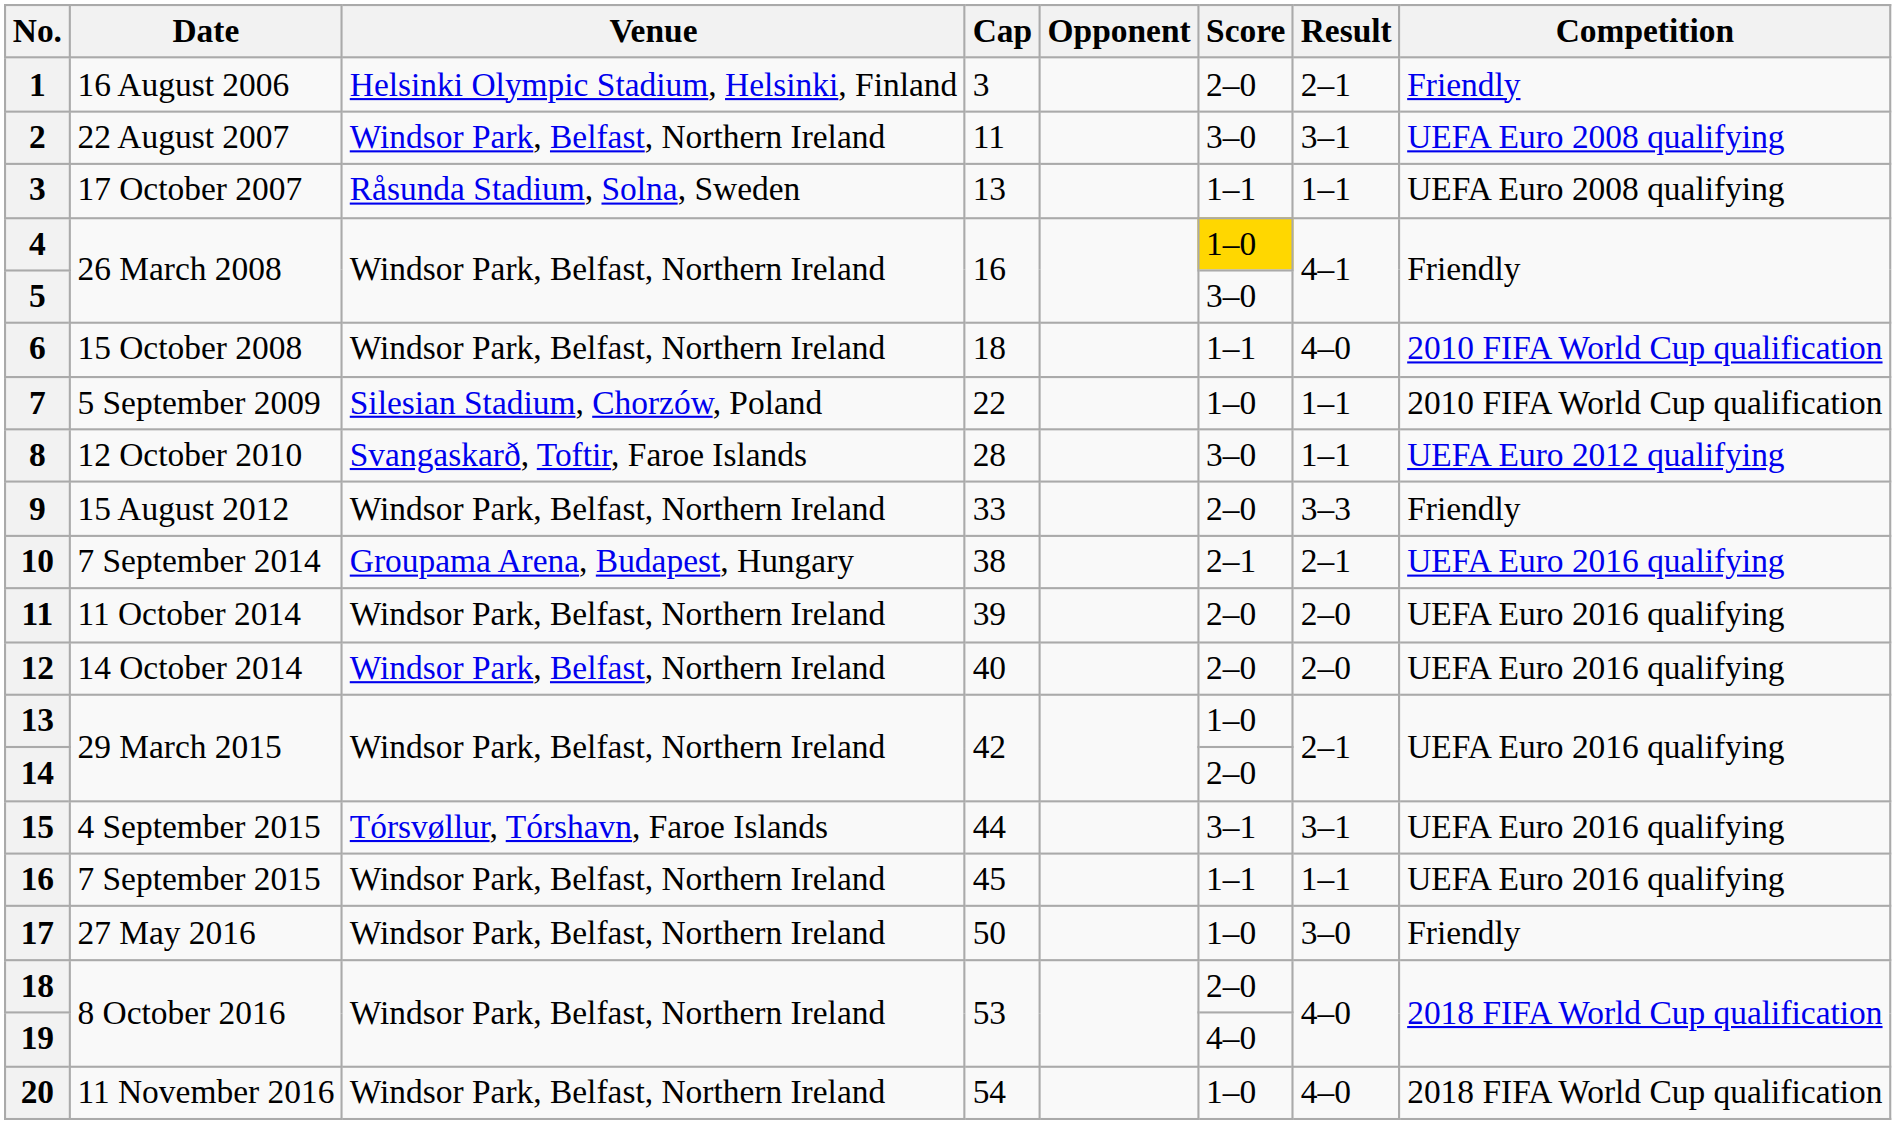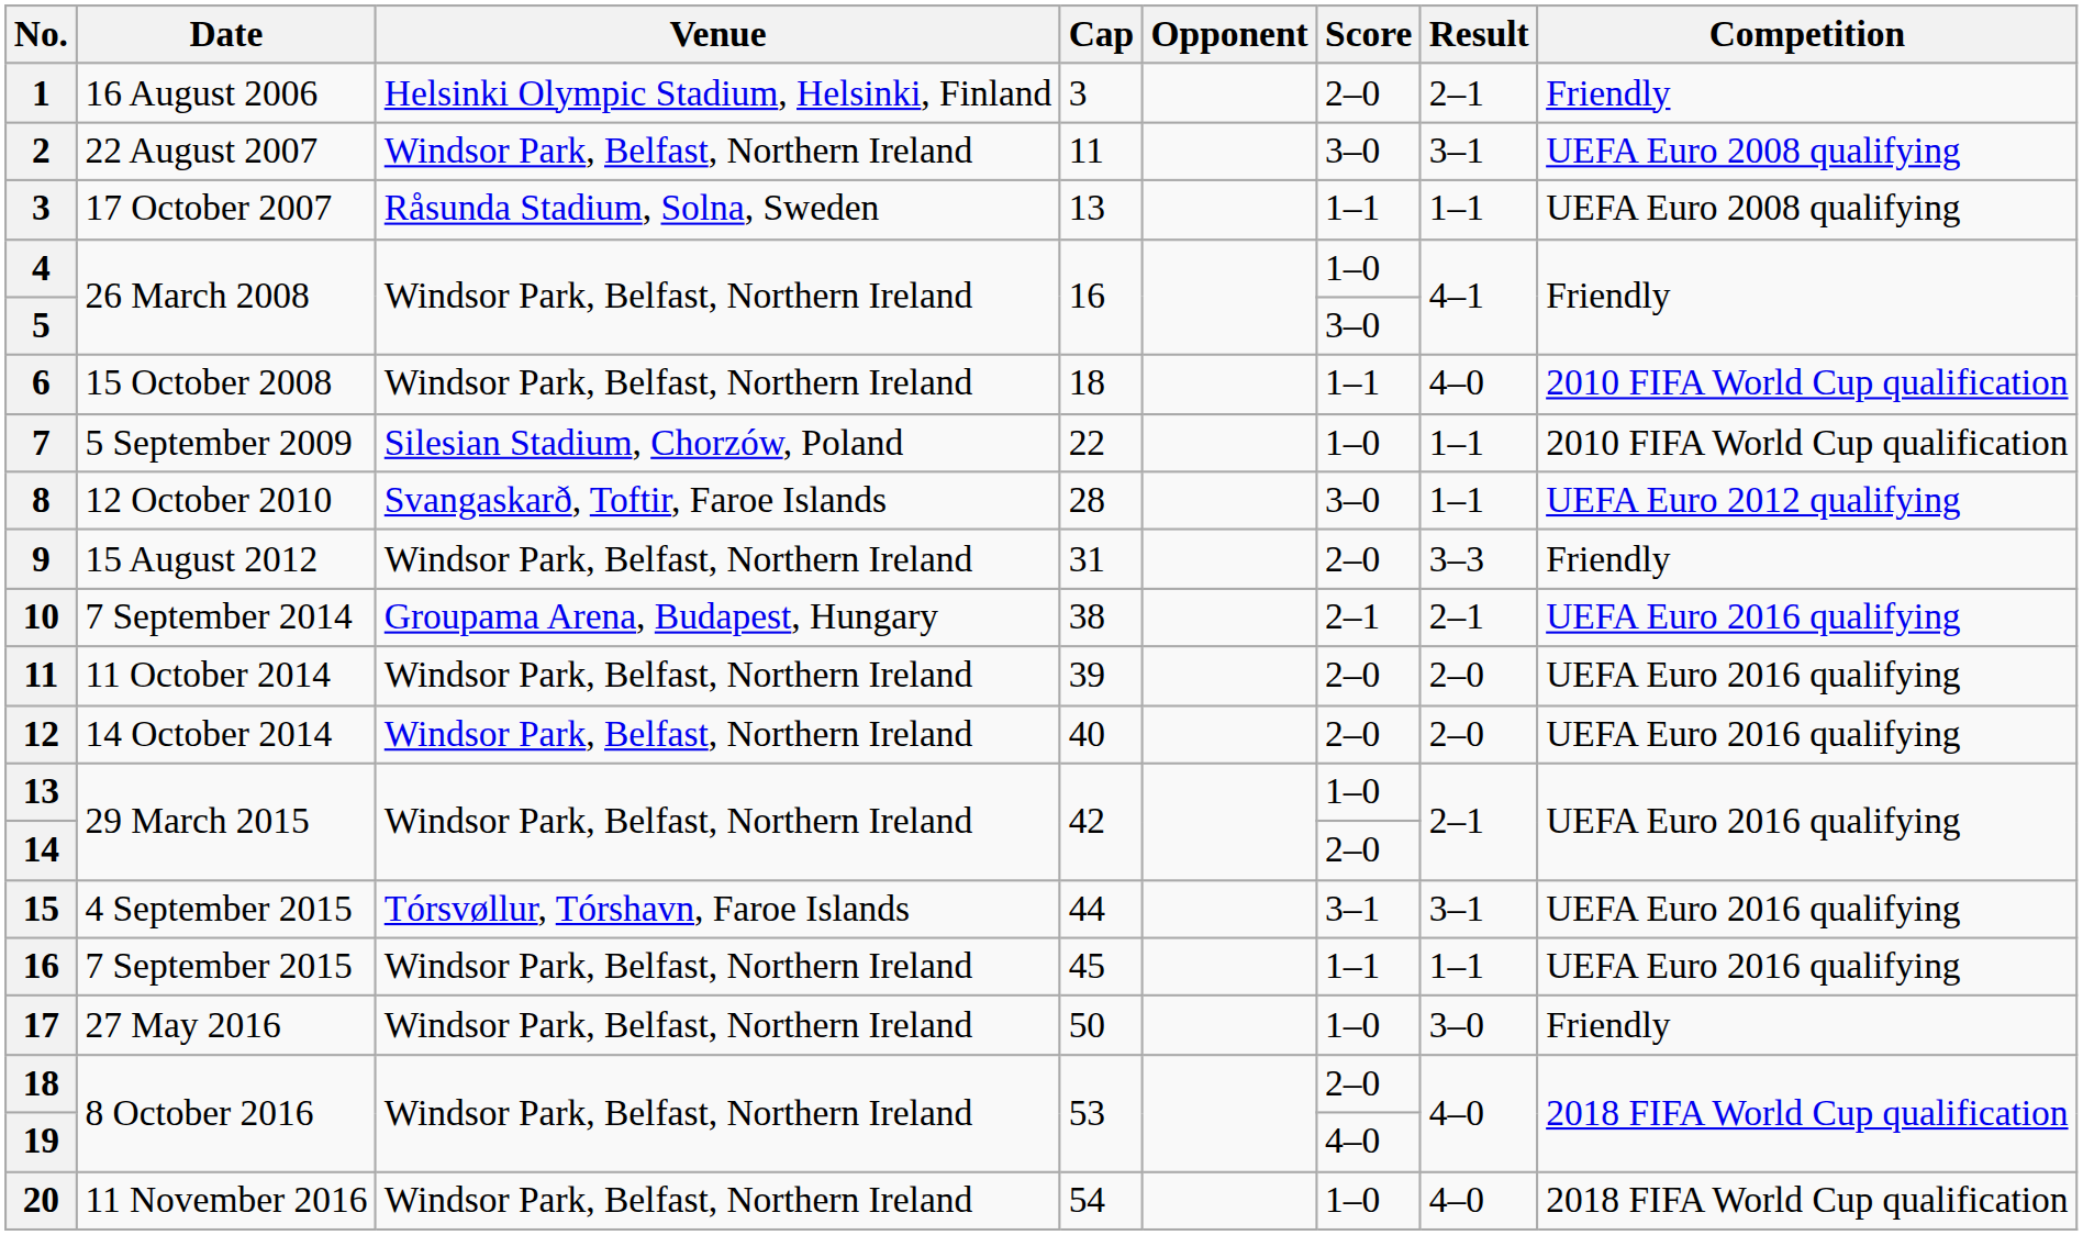4 | Score: gold background -> no background
9 | Cap: 33 -> 31
